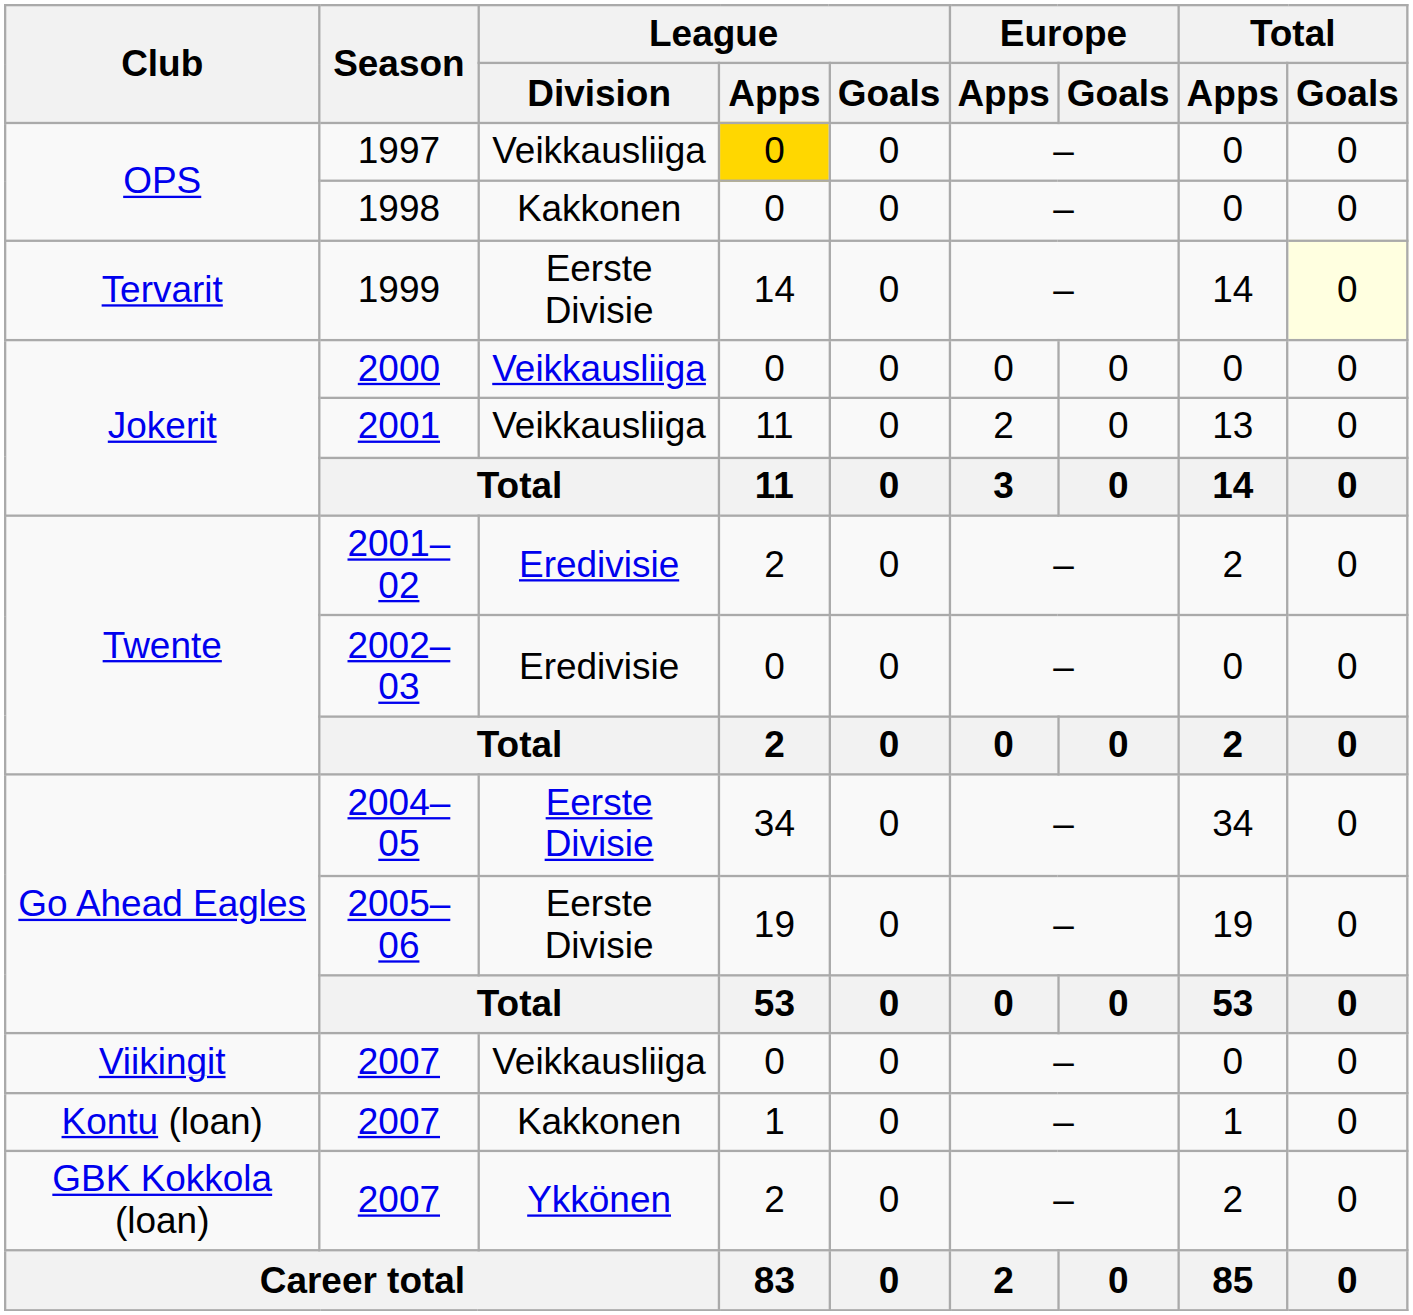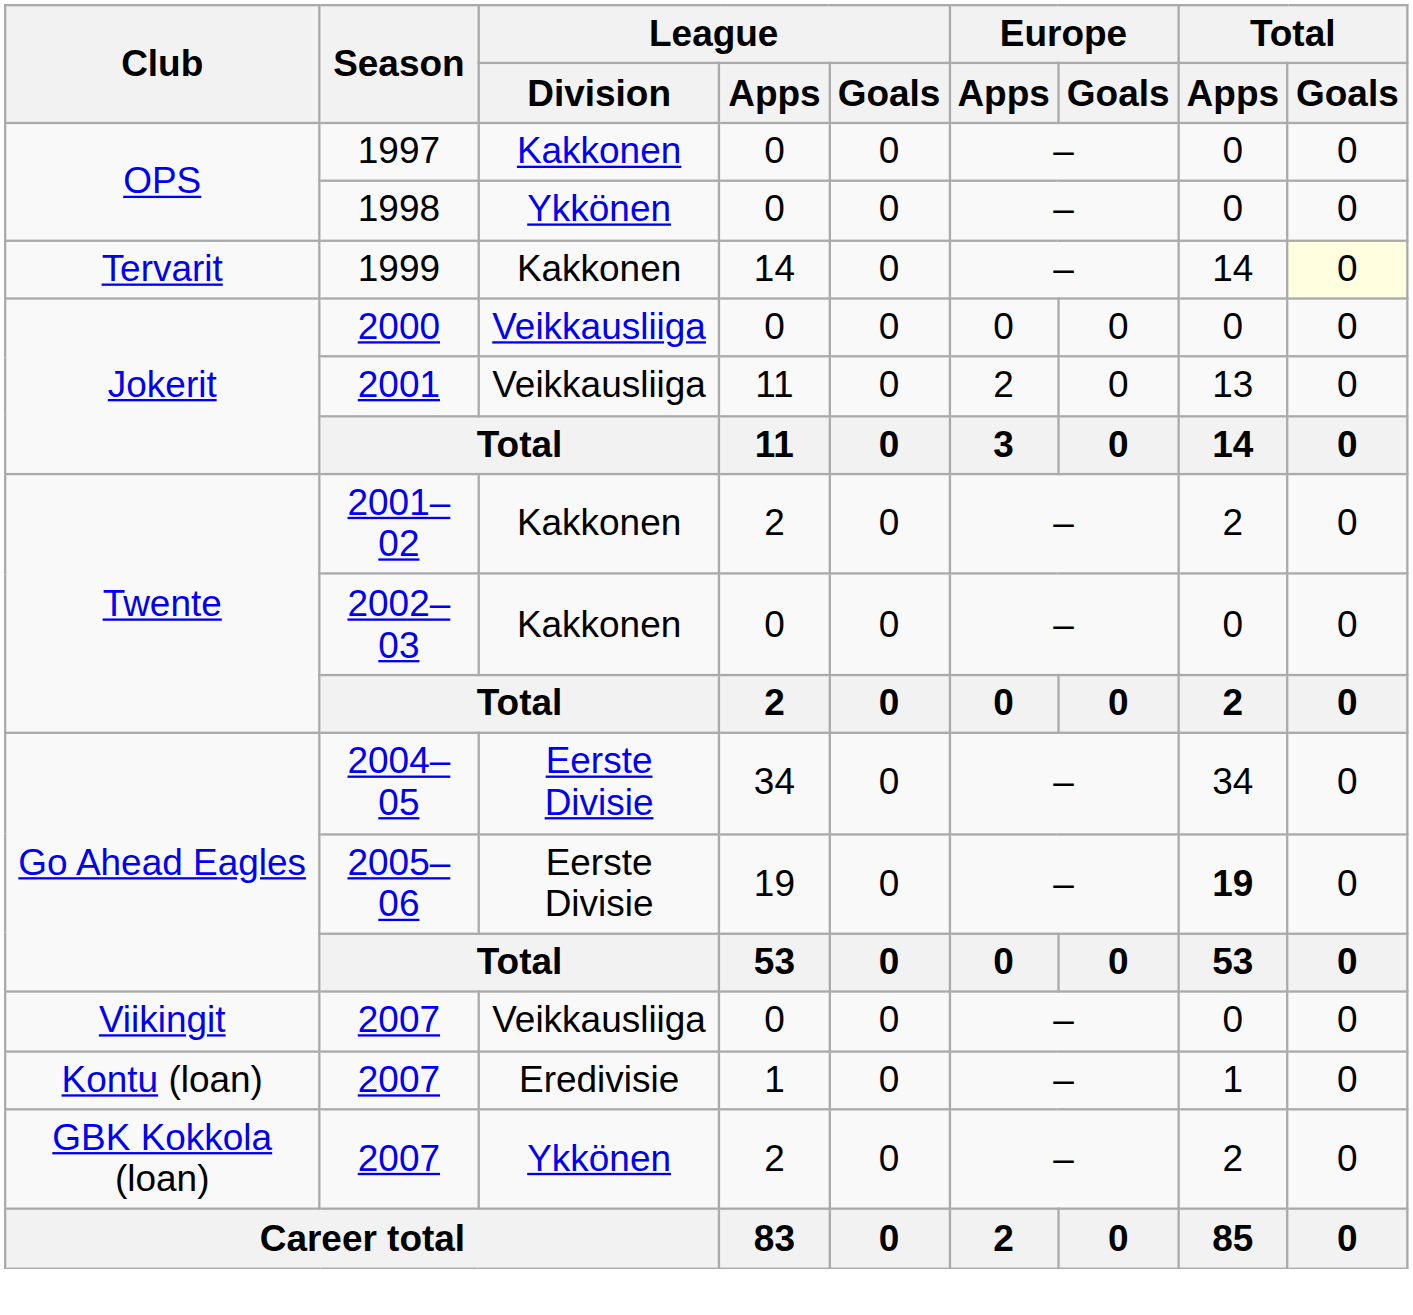1997 | League / Division: Veikkausliiga -> Kakkonen
1997 | League / Apps: gold background -> no background
1998 | League / Division: Kakkonen -> Ykkönen
1999 | League / Division: Eerste Divisie -> Kakkonen
2001–02 | League / Division: Eredivisie -> Kakkonen
2002–03 | League / Division: Eredivisie -> Kakkonen
2005–06 | Total / Apps: normal -> bold
Kontu (loan) / 2007 | League / Division: Kakkonen -> Eredivisie
